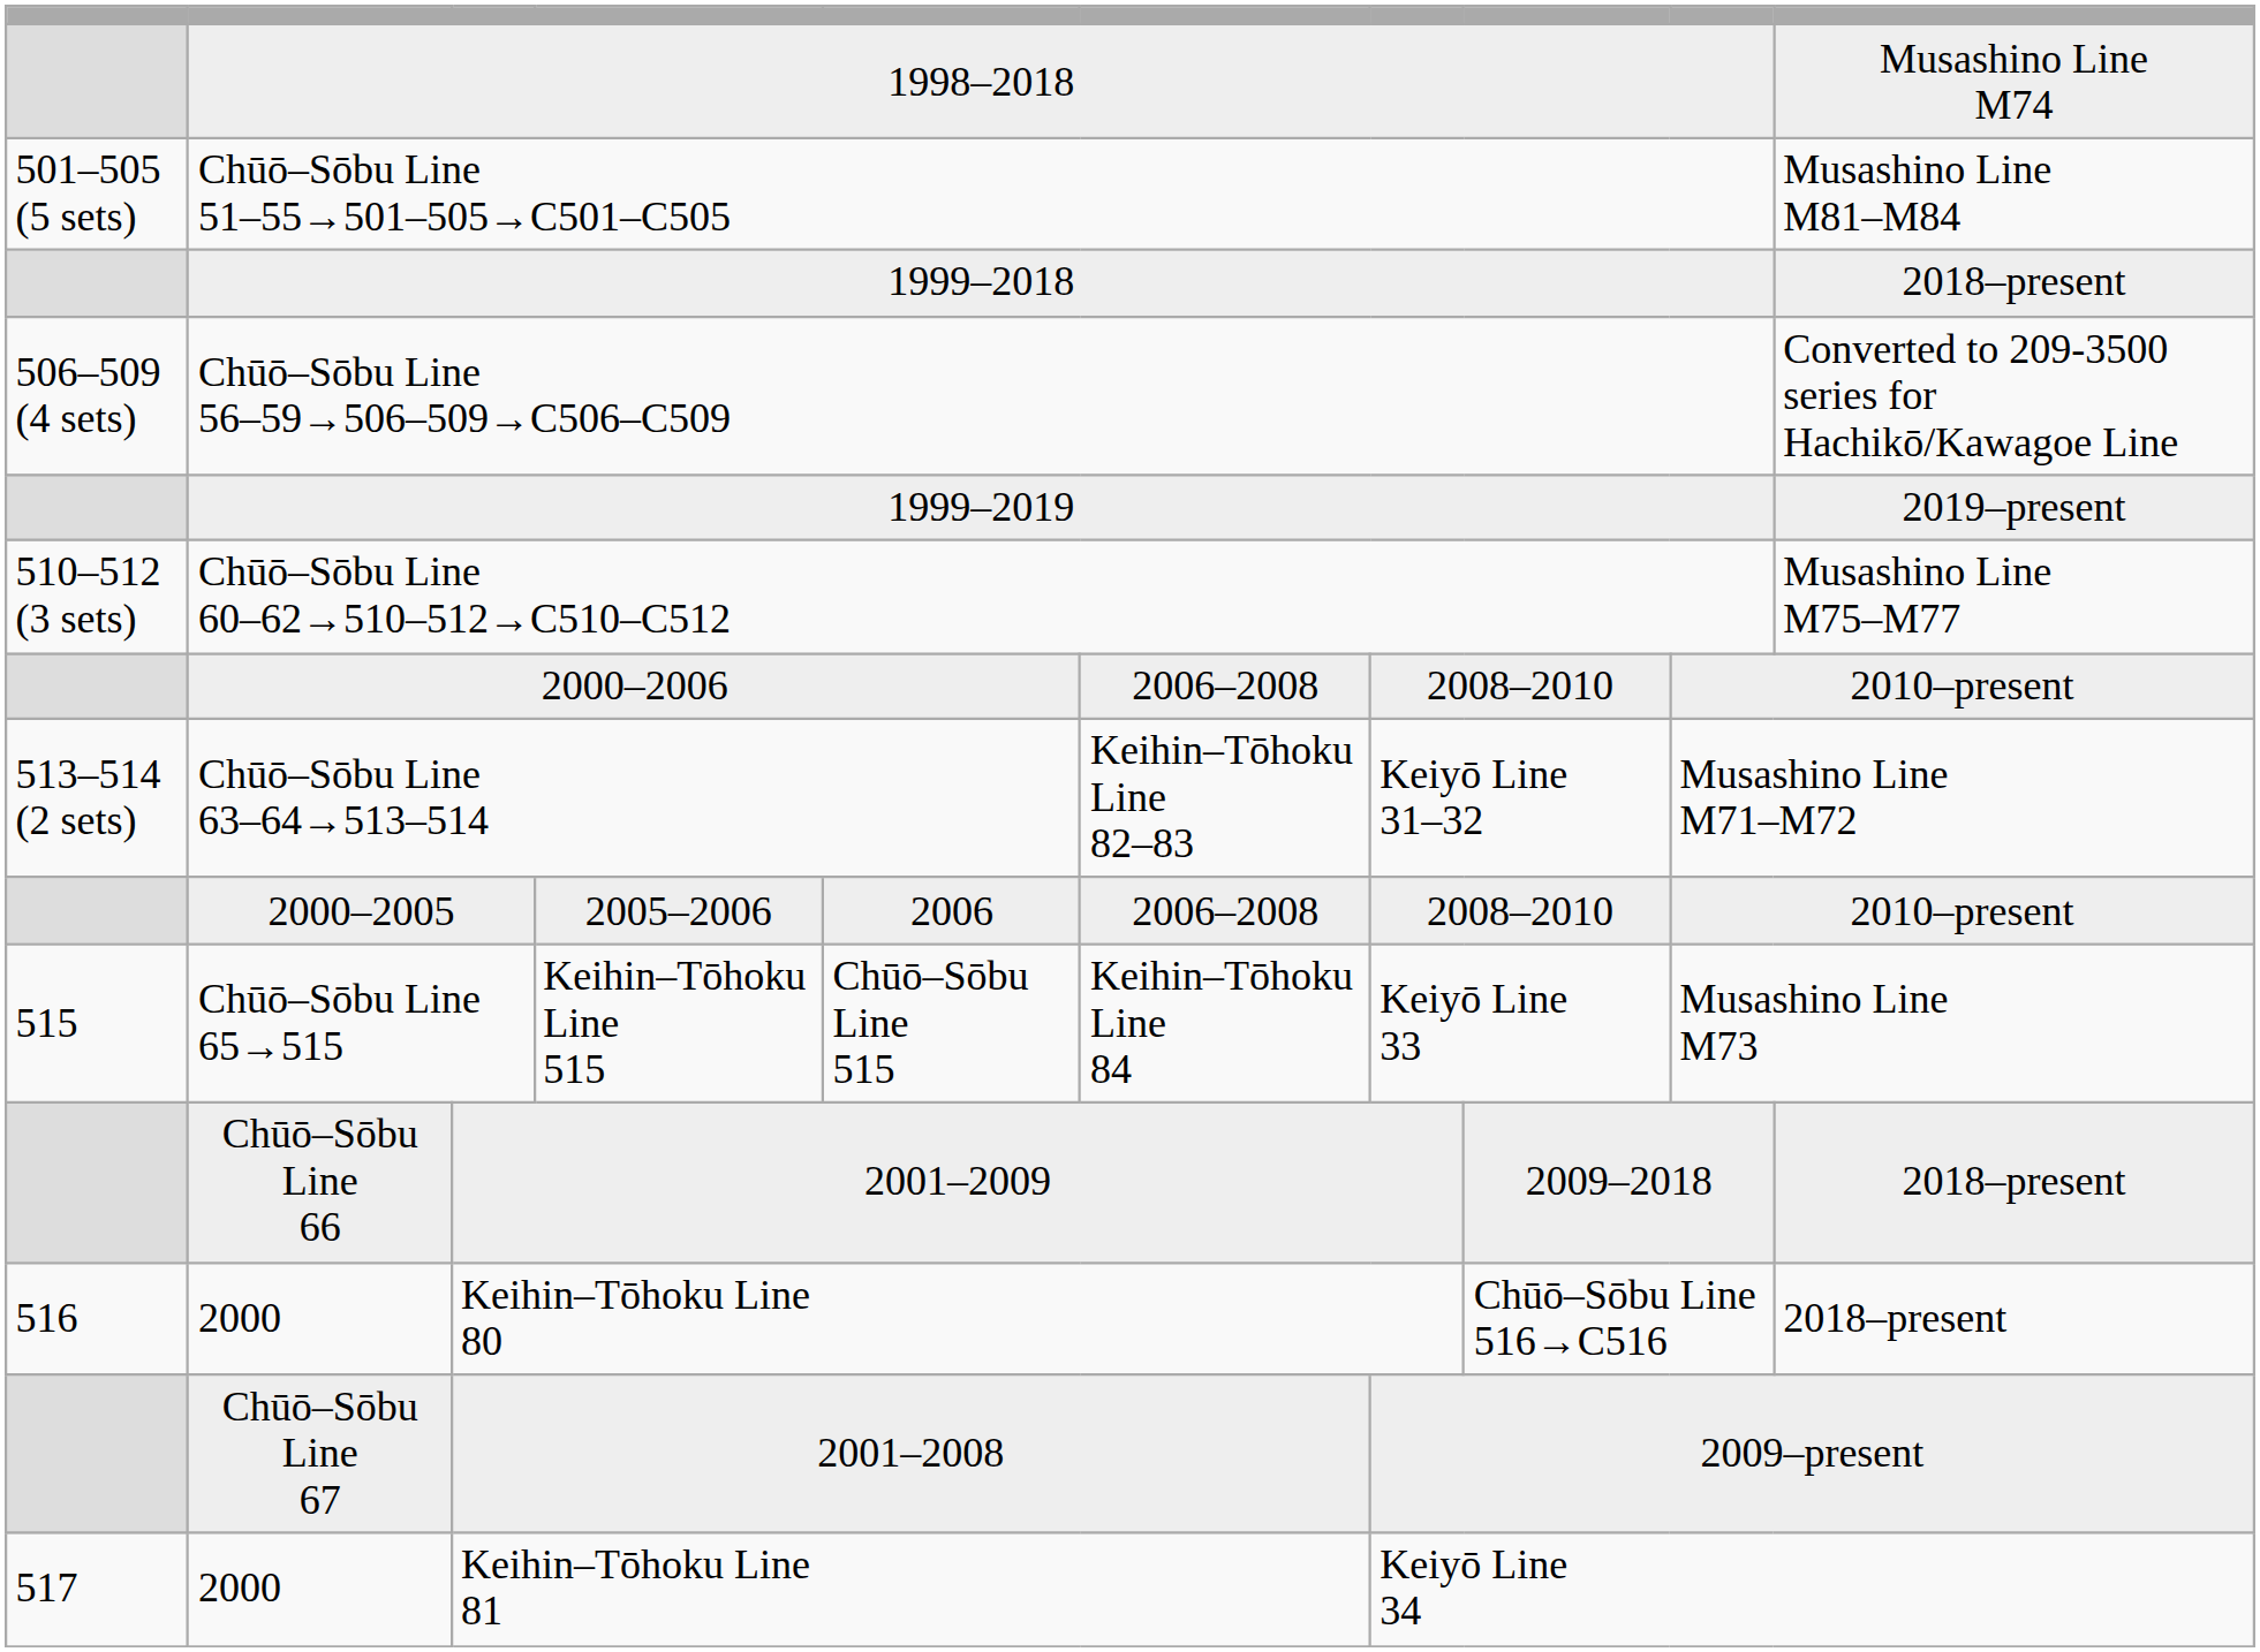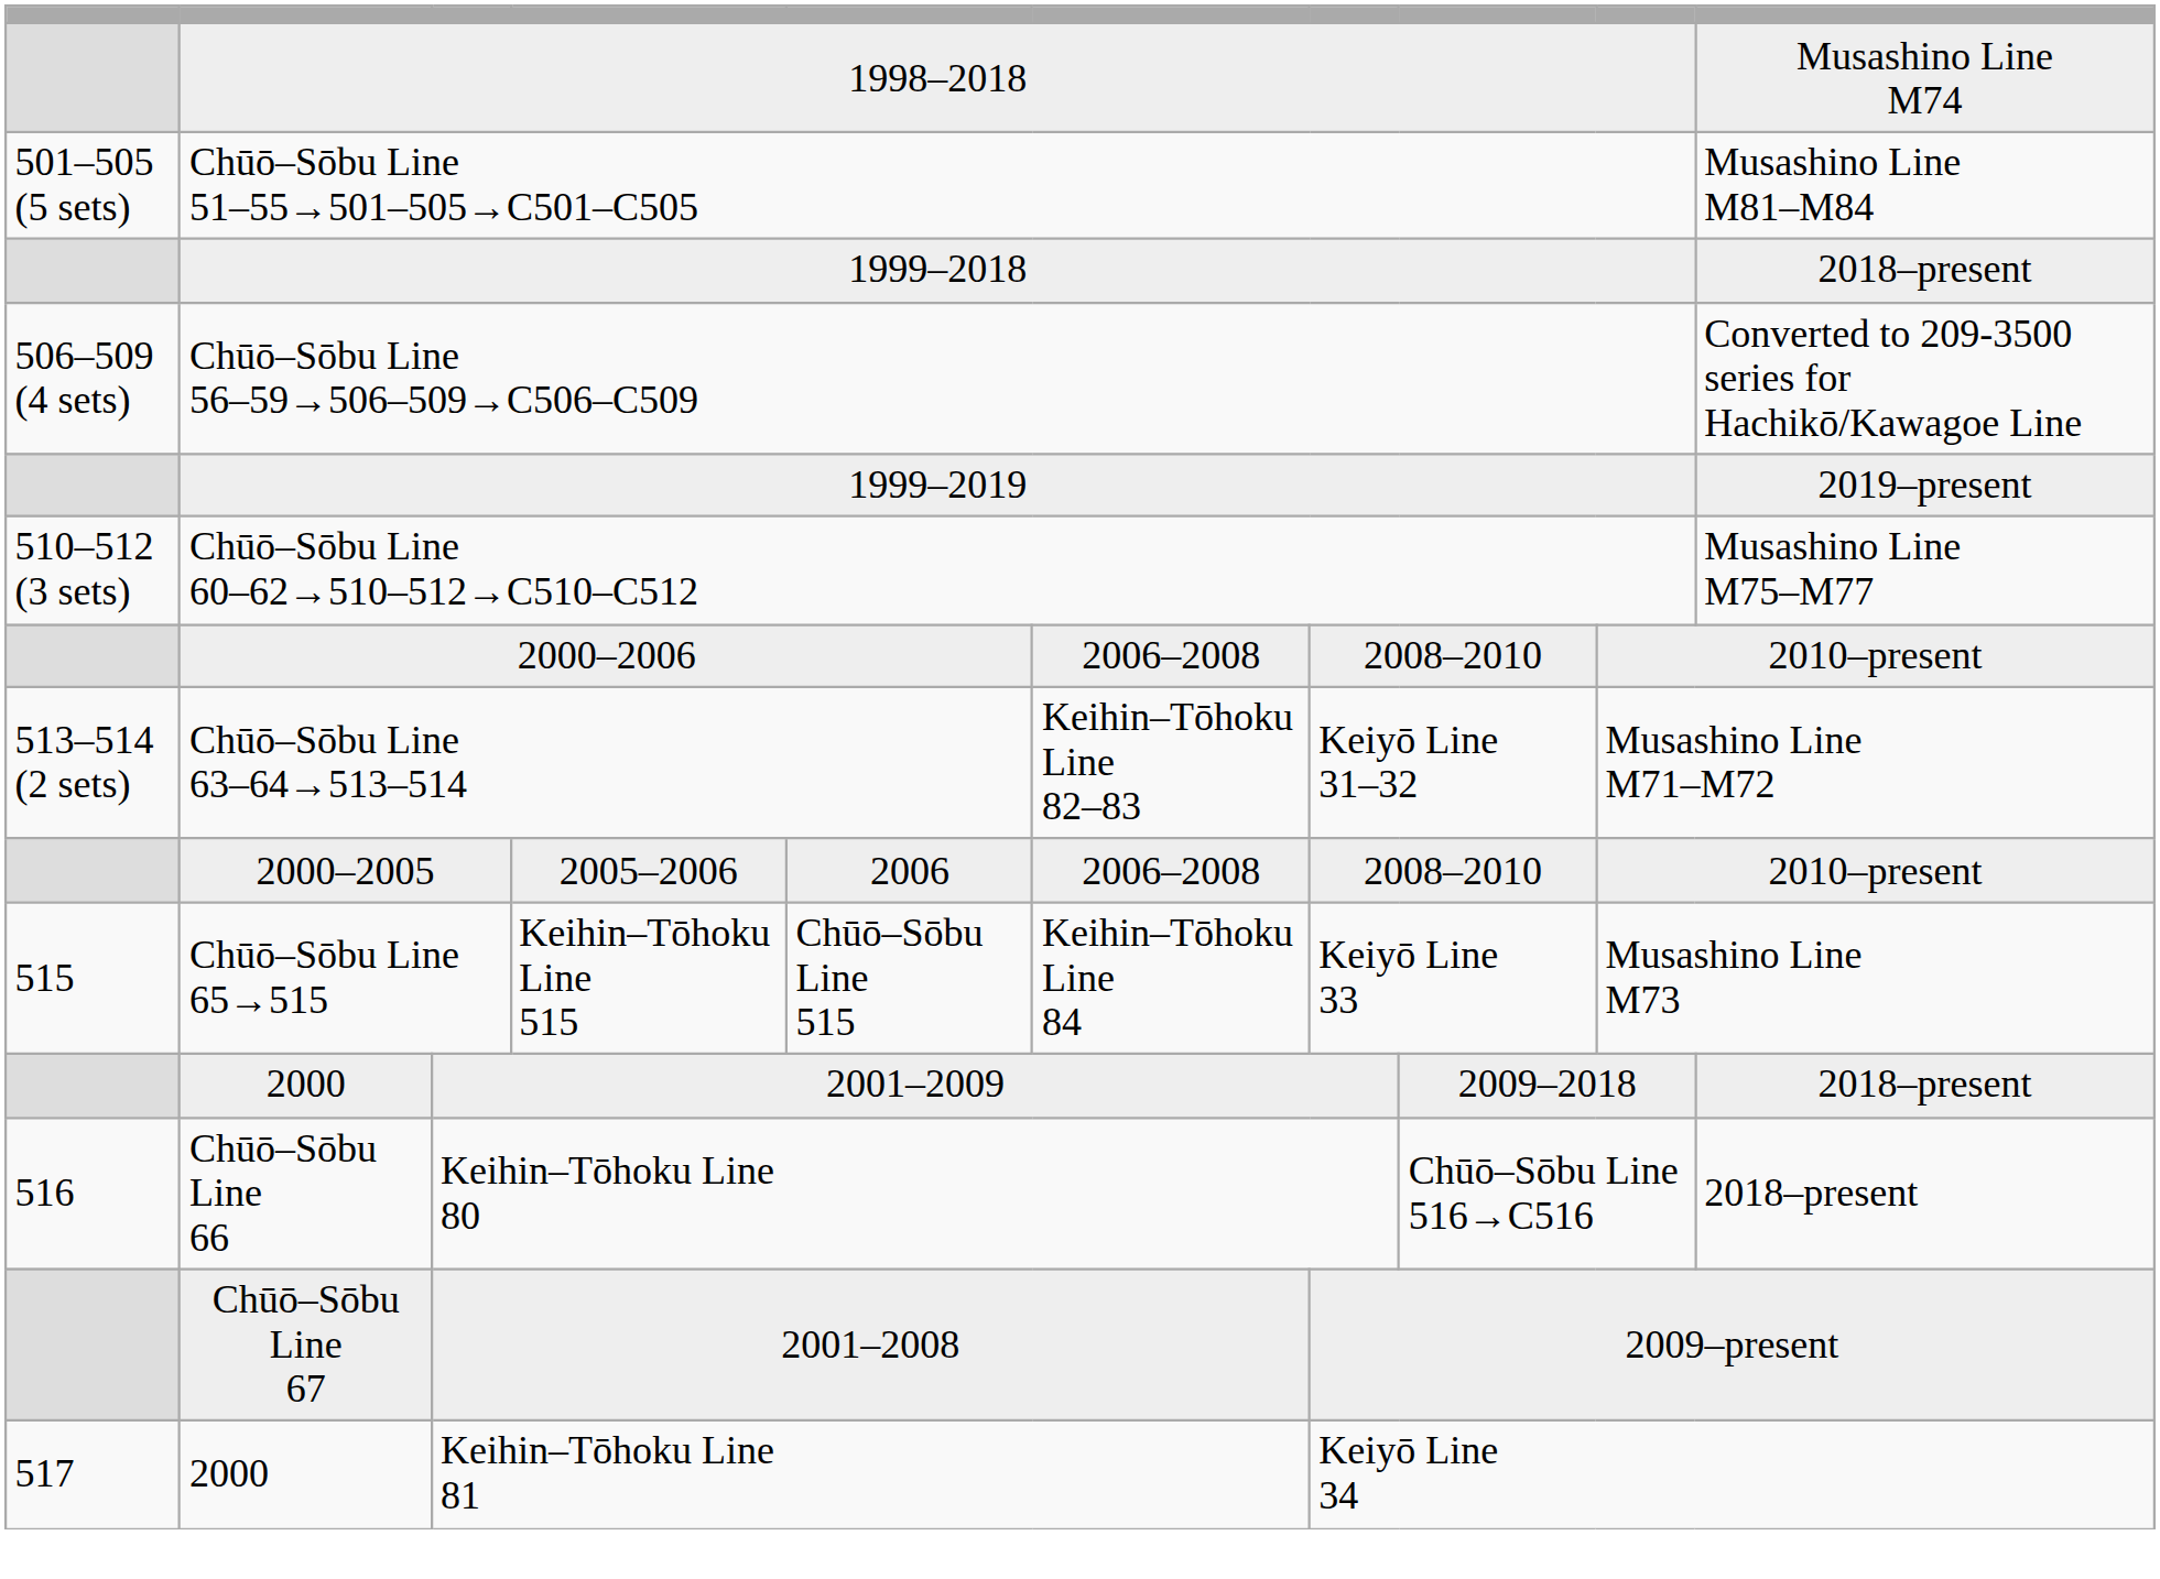2001–2009 | column 2: Chūō–Sōbu Line 66 -> 2000
Keihin–Tōhoku Line 80 | column 2: 2000 -> Chūō–Sōbu Line 66
